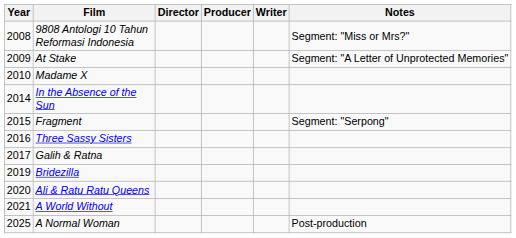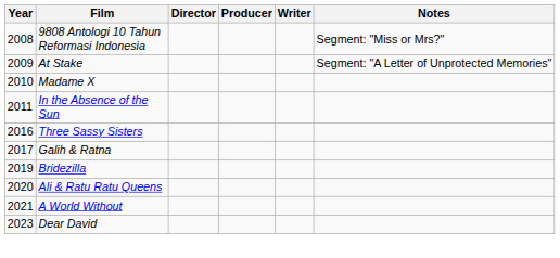In the Absence of the Sun | Year: 2014 -> 2011
- row: 2015 | Fragment | Segment: "Serpong"
+ row: 2023 | Dear David
- row: 2025 | A Normal Woman | Post-production
